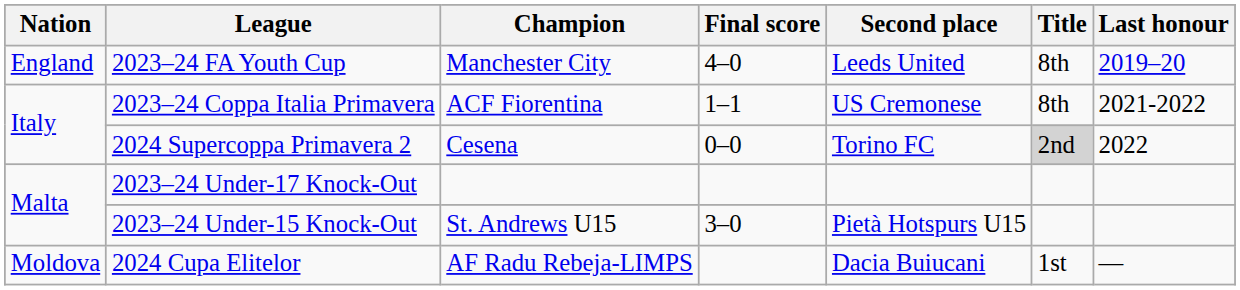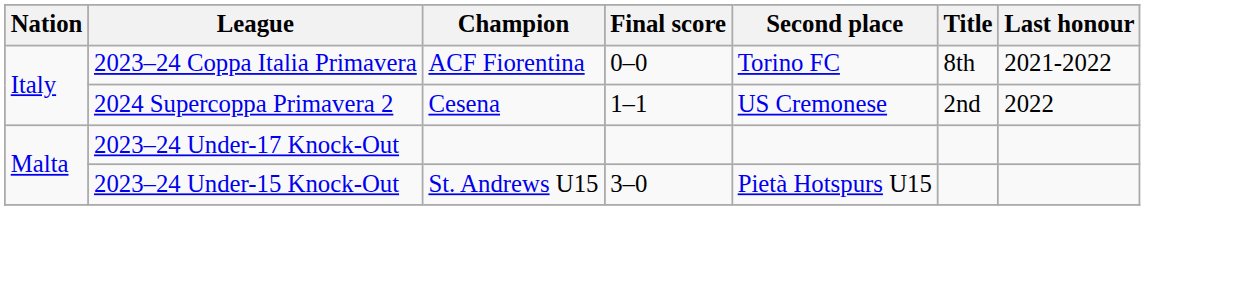- row: England | 2023–24 FA Youth Cup | Manchester City | 4–0 | Leeds United | 8th | 2019–20
2023–24 Coppa Italia Primavera | Final score: 1–1 -> 0–0
2023–24 Coppa Italia Primavera | Second place: US Cremonese -> Torino FC
2024 Supercoppa Primavera 2 | Final score: 0–0 -> 1–1
2024 Supercoppa Primavera 2 | Second place: Torino FC -> US Cremonese
2024 Supercoppa Primavera 2 | Title: lightgrey background -> no background
- row: Moldova | 2024 Cupa Elitelor | AF Radu Rebeja-LIMPS | Dacia Buiucani | 1st | —
